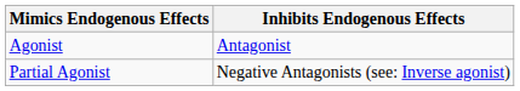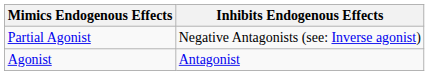rows swapped: Agonist <-> Partial Agonist
